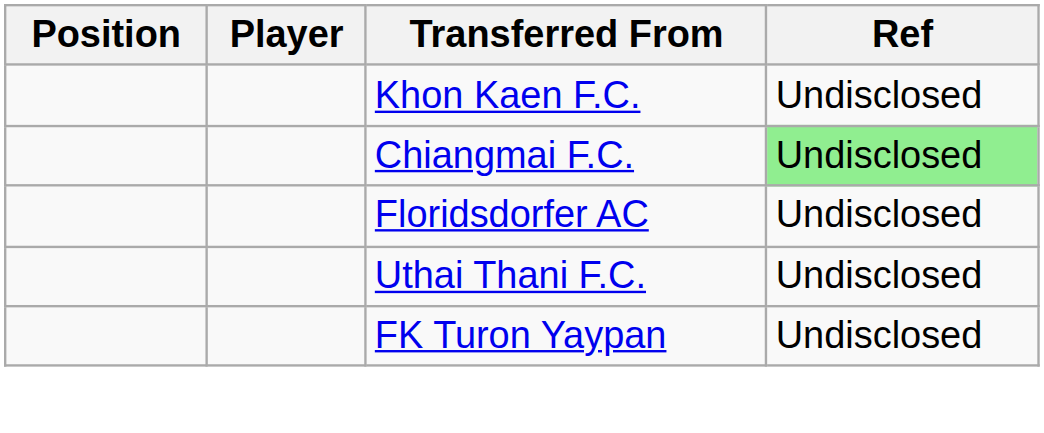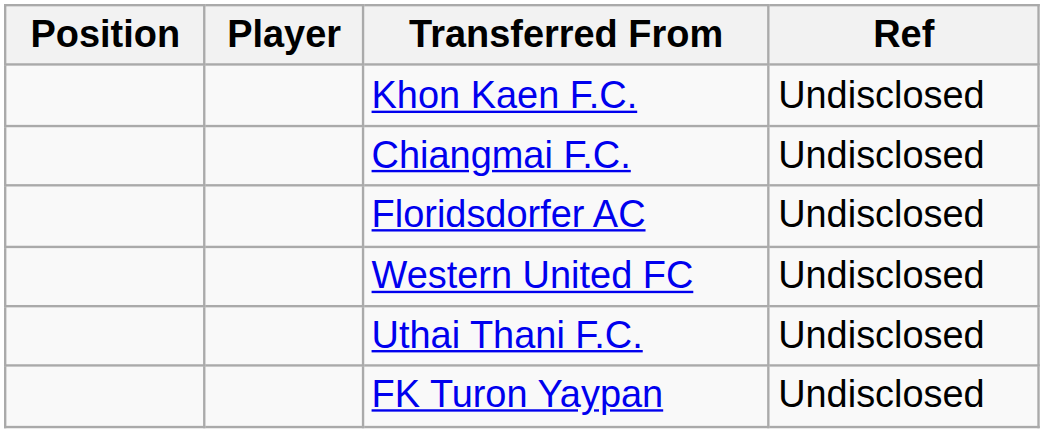Chiangmai F.C. | Ref: lightgreen background -> no background
+ row: Western United FC | Undisclosed
